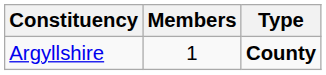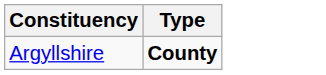- column: Members | 1
